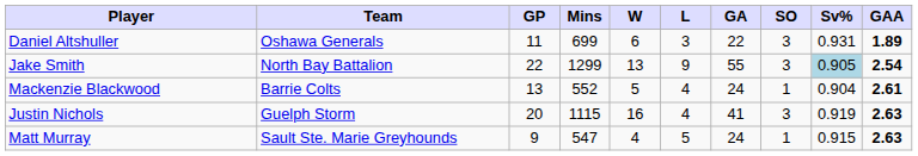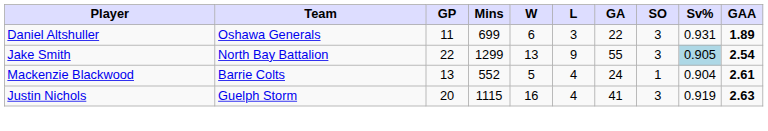- row: Matt Murray | Sault Ste. Marie Greyhounds | 9 | 547 | 4 | 5 | 24 | 1 | 0.915 | 2.63
